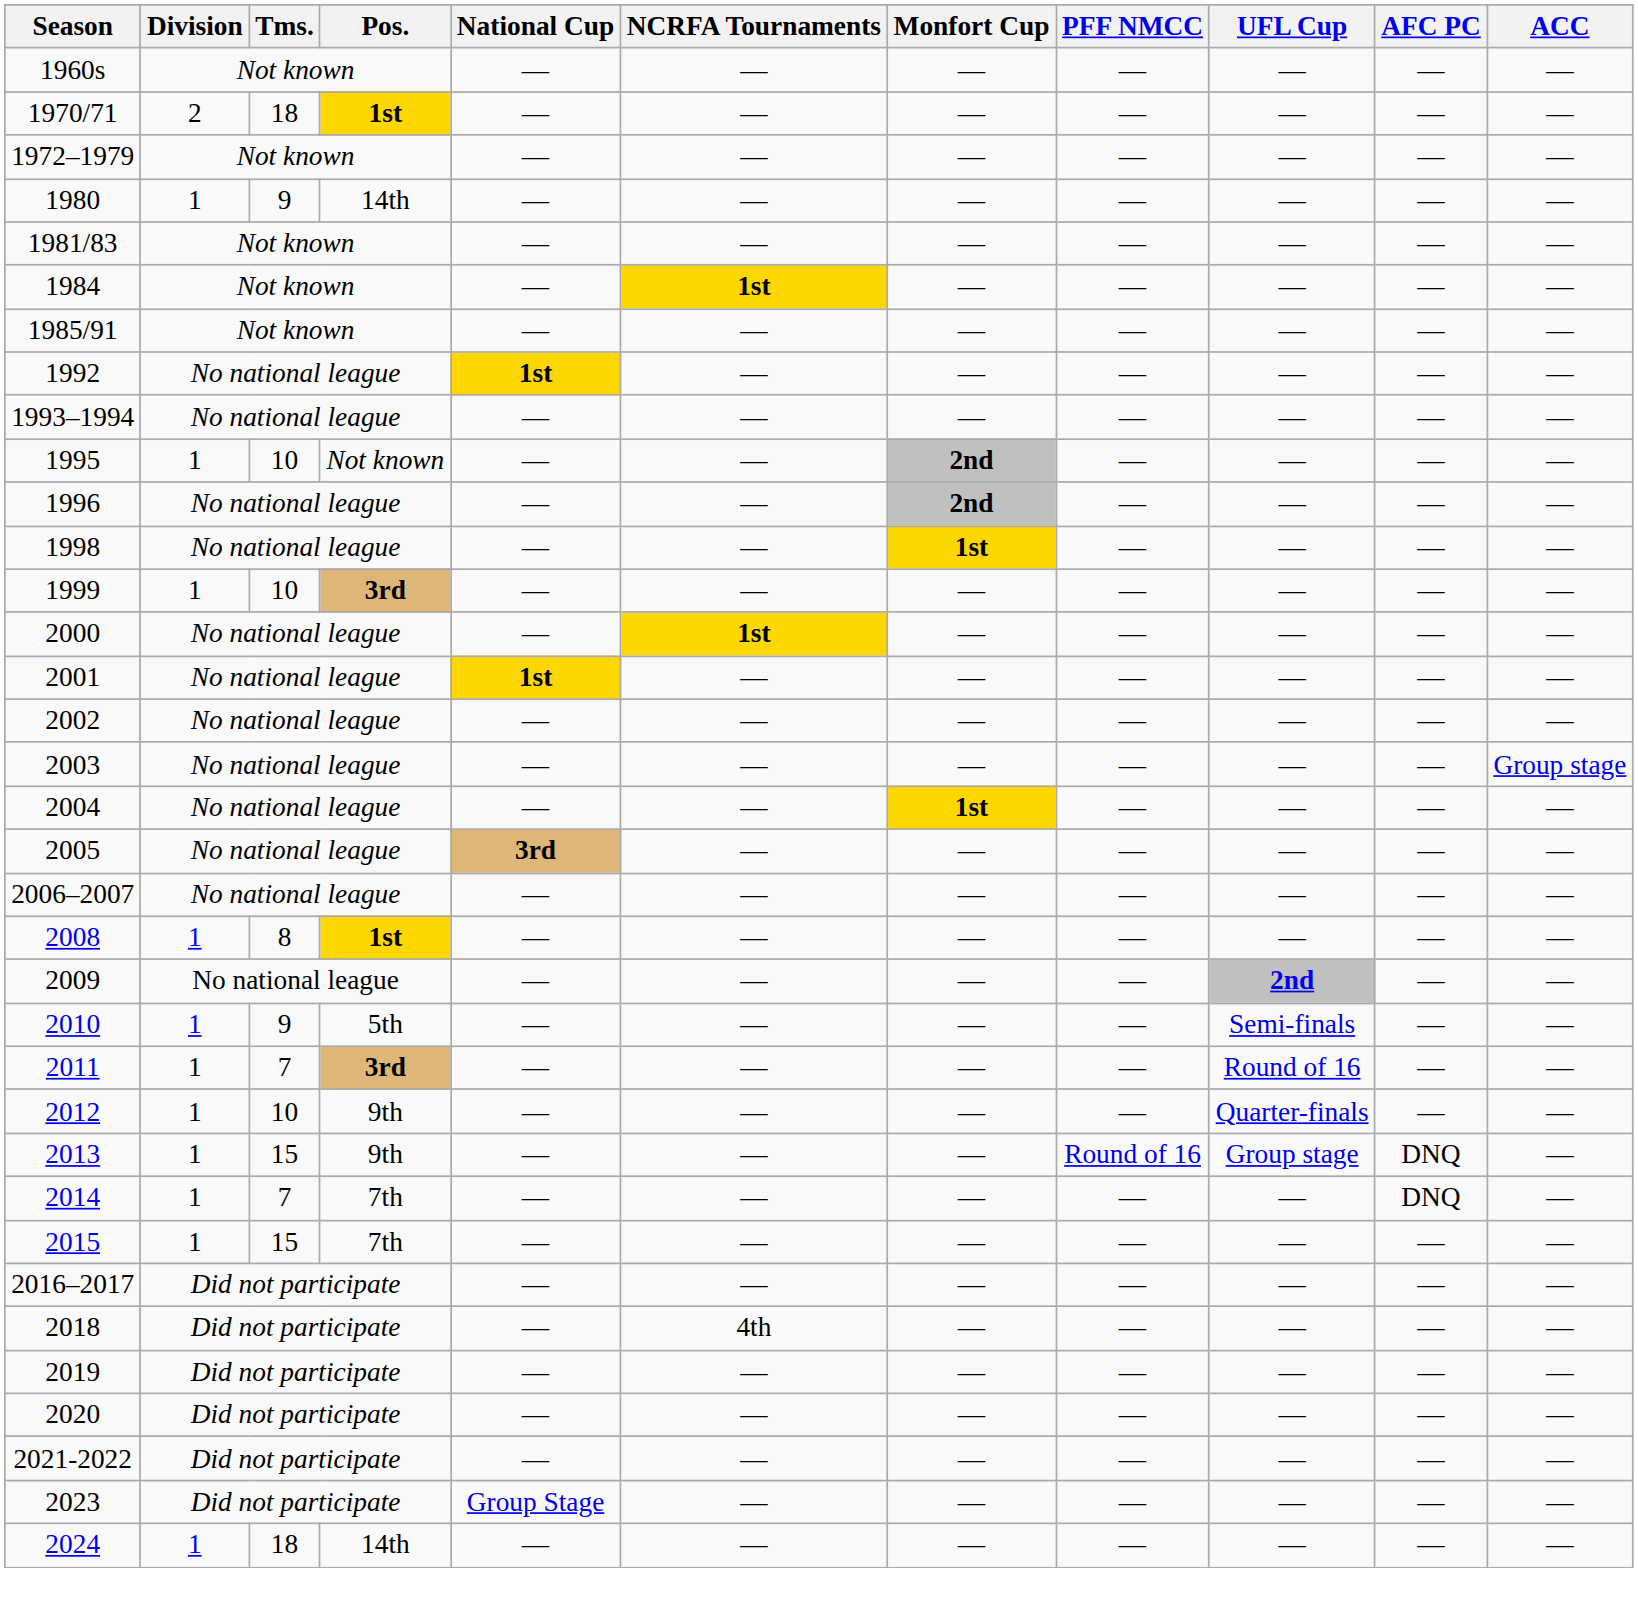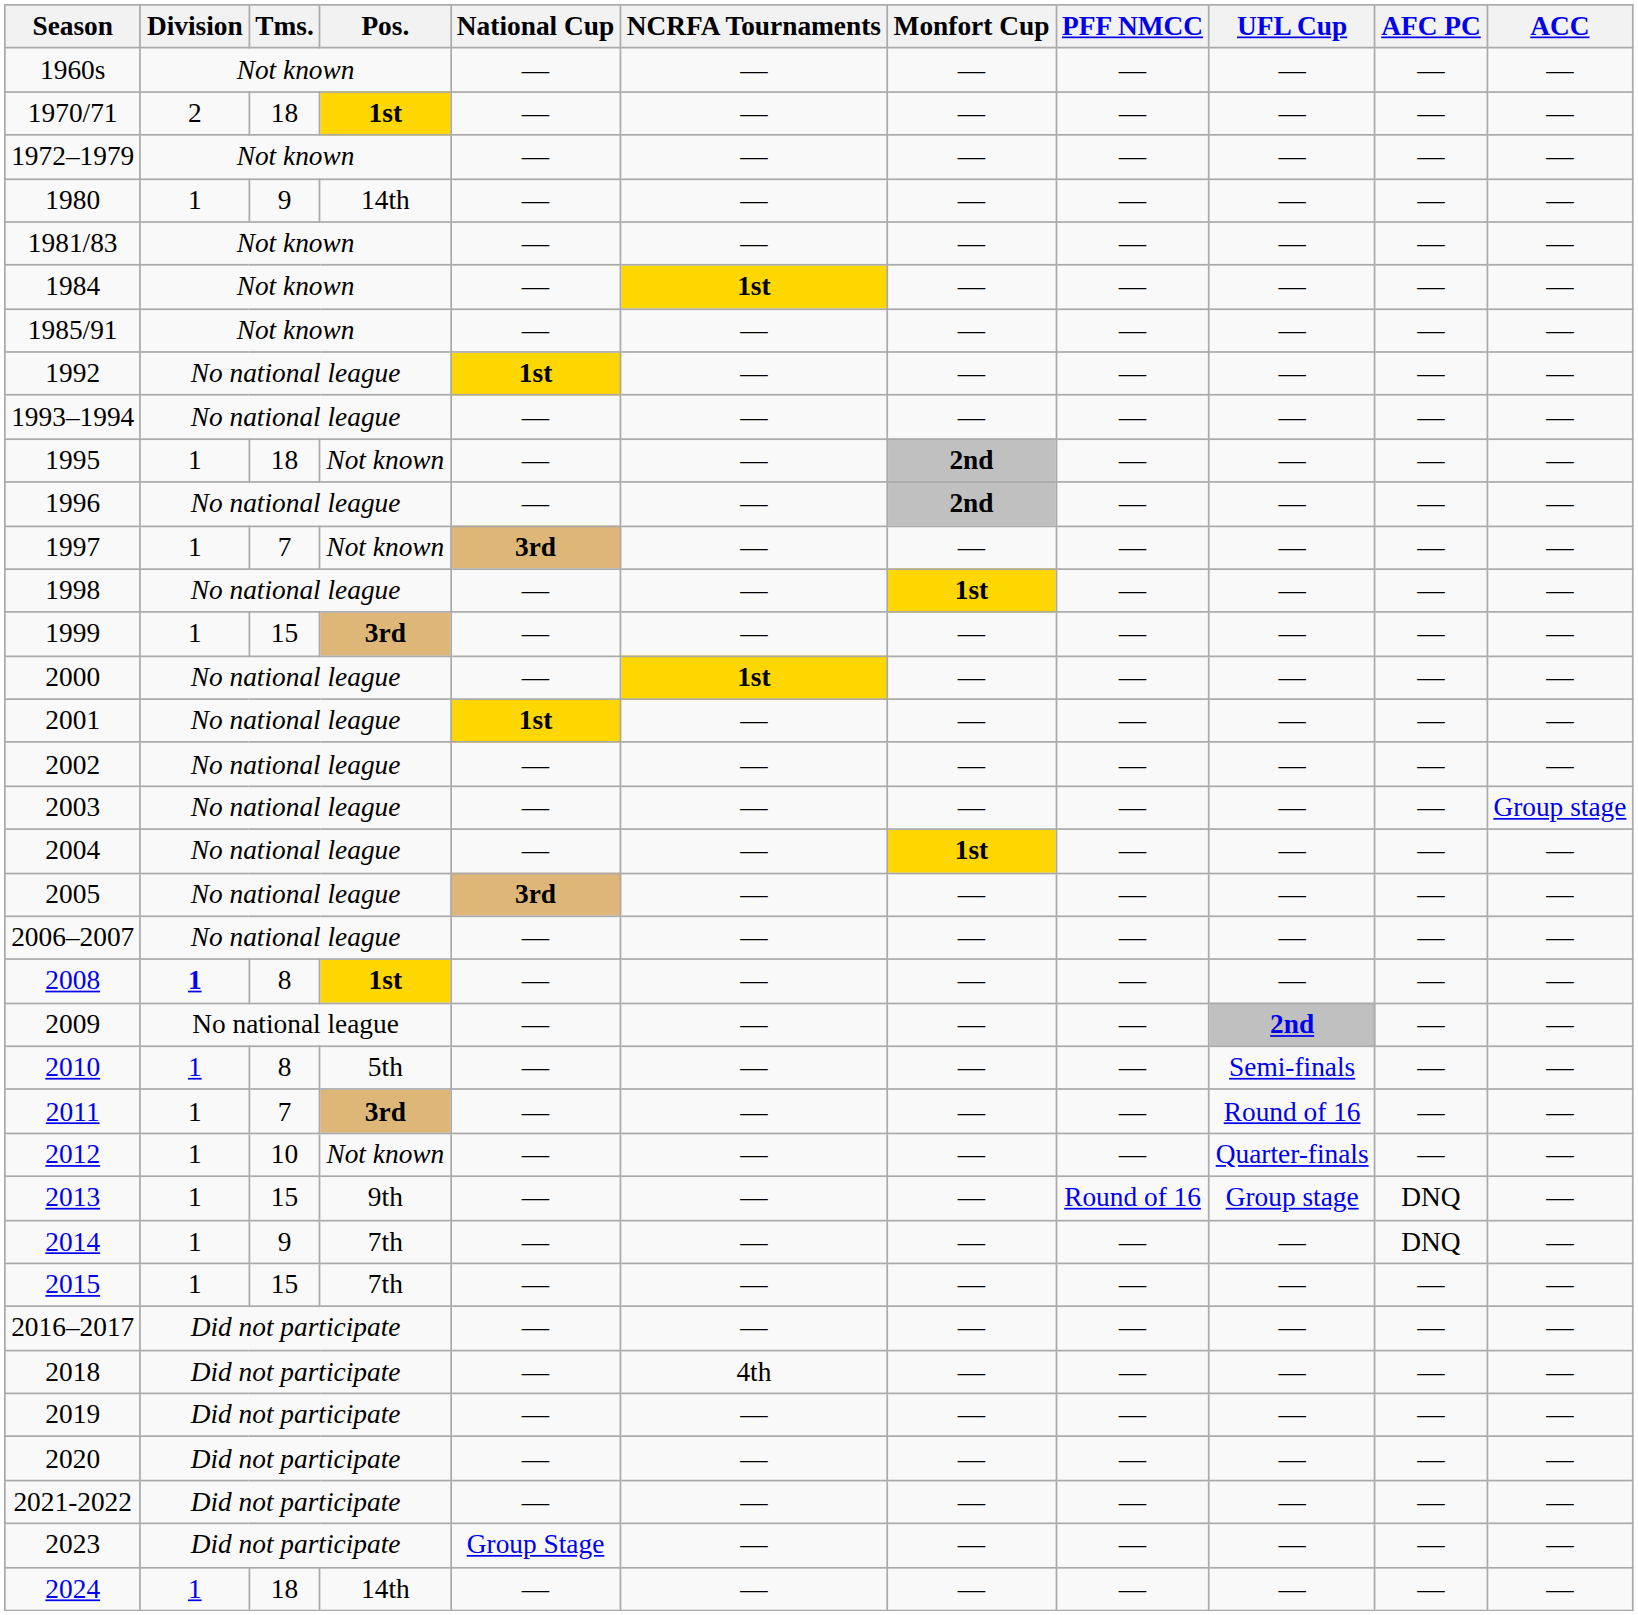1995 | Tms.: 10 -> 18
+ row: 1997 | 1 | 7 | Not known | 3rd | — | — | — | — | — | —
1999 | Tms.: 10 -> 15
2008 | Division: normal -> bold
2010 | Tms.: 9 -> 8
2012 | Pos.: 9th -> Not known
2014 | Tms.: 7 -> 9
